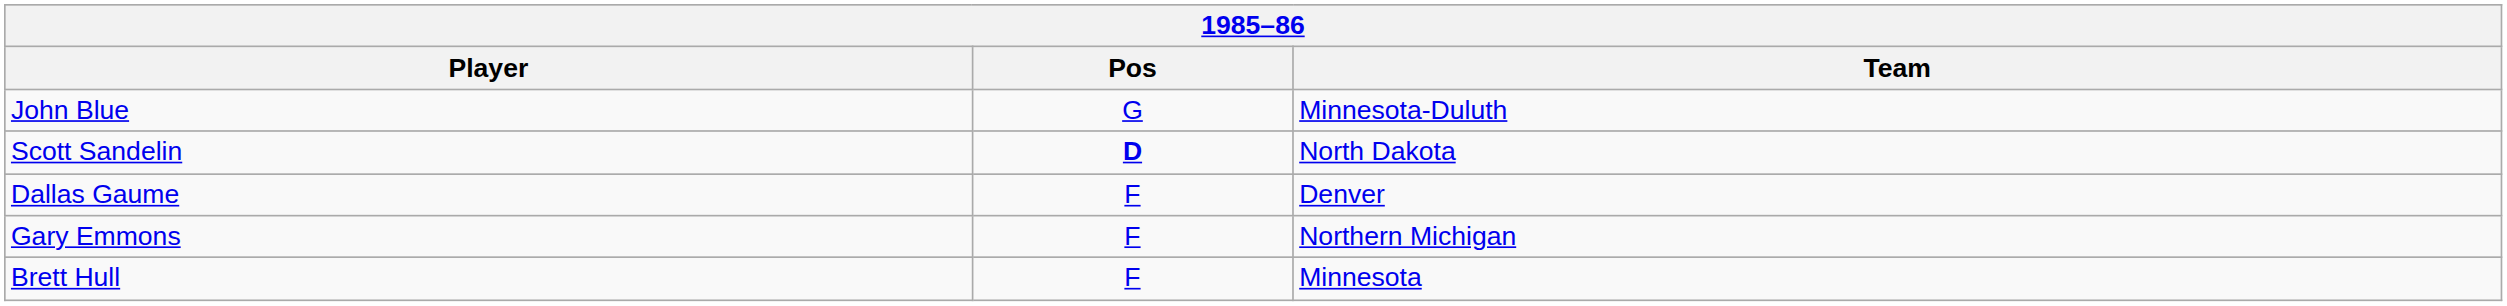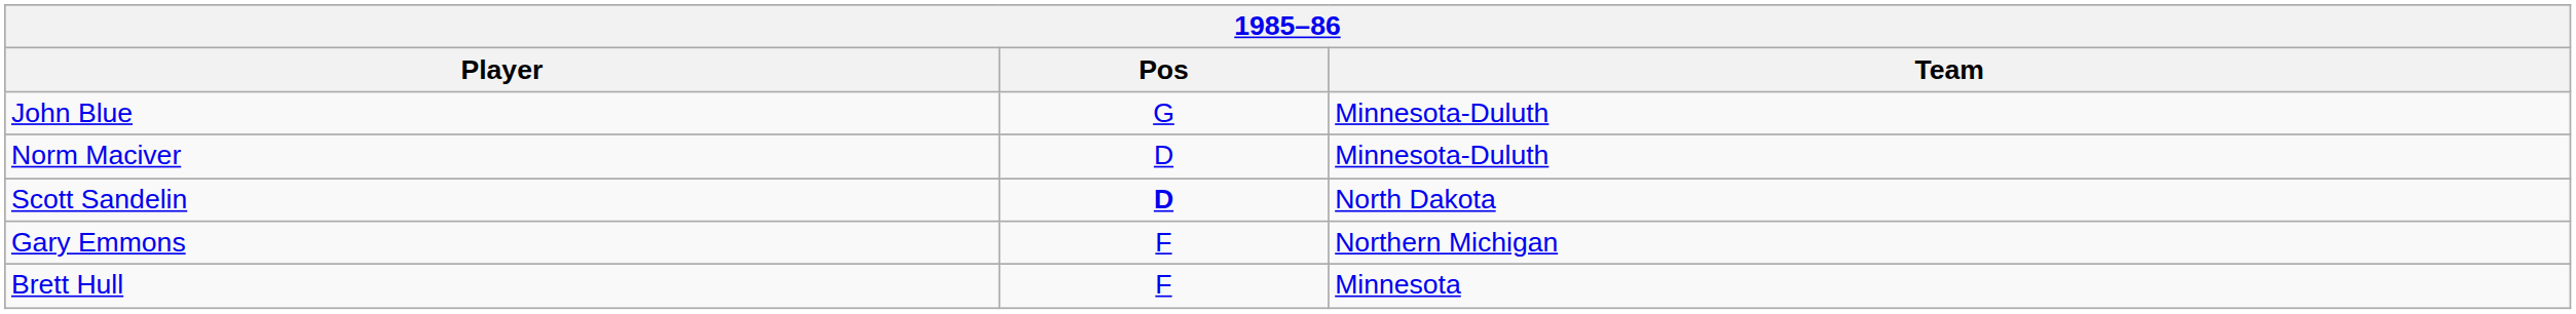+ row: Norm Maciver | D | Minnesota-Duluth
- row: Dallas Gaume | F | Denver
